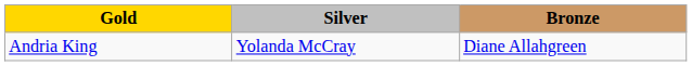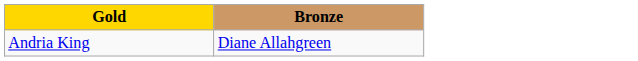- column: Silver | Yolanda McCray
